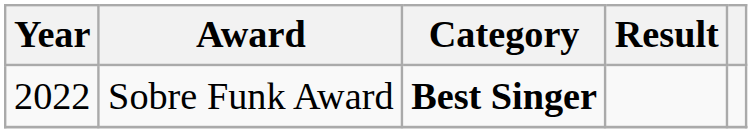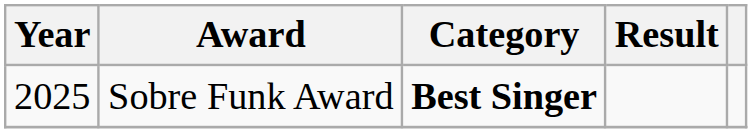Sobre Funk Award | Year: 2022 -> 2025
